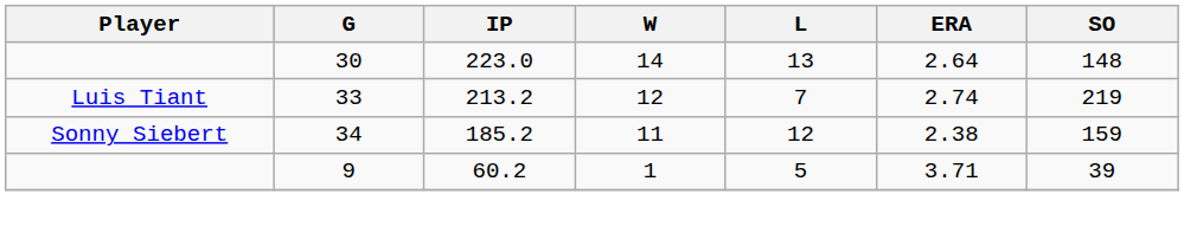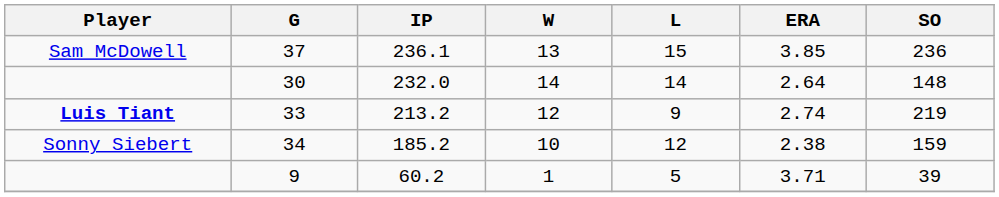+ row: Sam McDowell | 37 | 236.1 | 13 | 15 | 3.85 | 236
30 | IP: 223.0 -> 232.0
30 | L: 13 -> 14
33 | Player: normal -> bold
33 | L: 7 -> 9
34 | W: 11 -> 10
